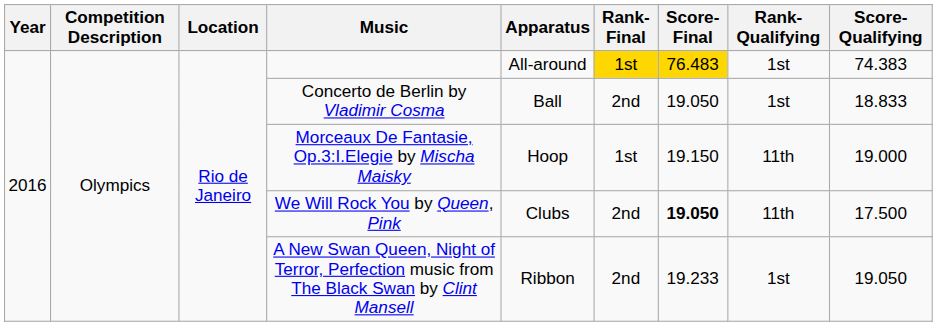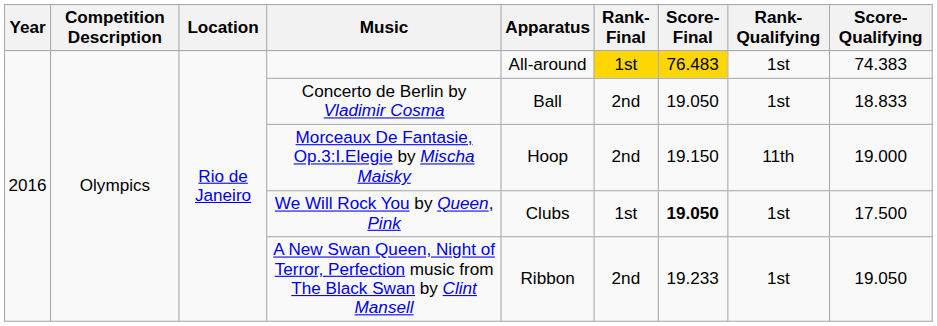Morceaux De Fantasie, Op.3:I.Elegie by Mischa Maisky | Rank-Final: 1st -> 2nd
We Will Rock You by Queen, Pink | Rank-Final: 2nd -> 1st
We Will Rock You by Queen, Pink | Rank-Qualifying: 11th -> 1st
